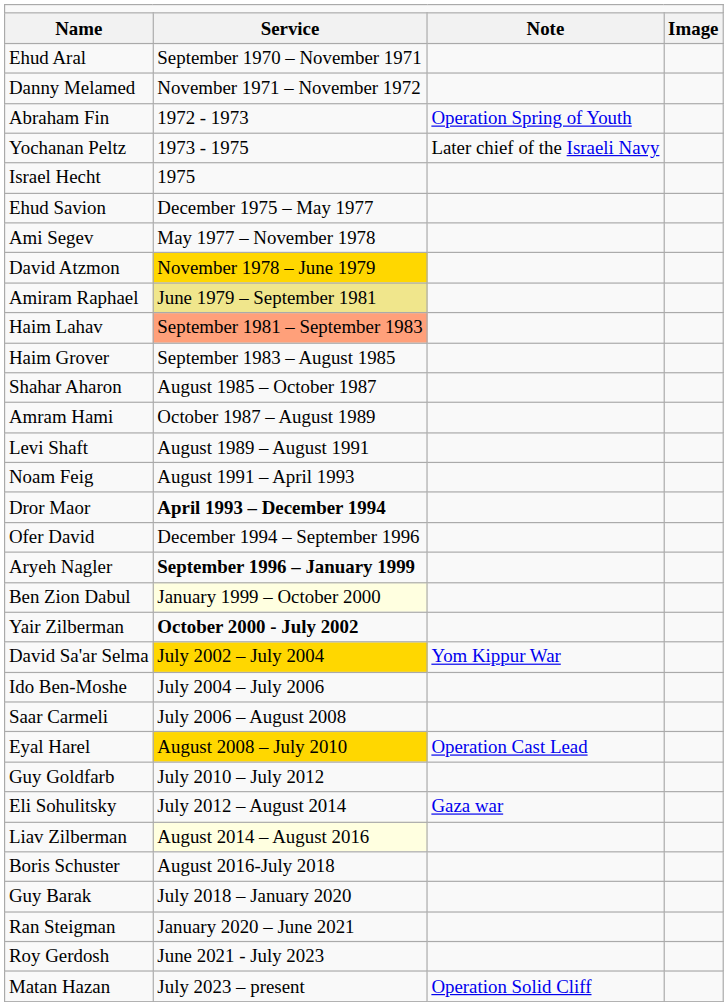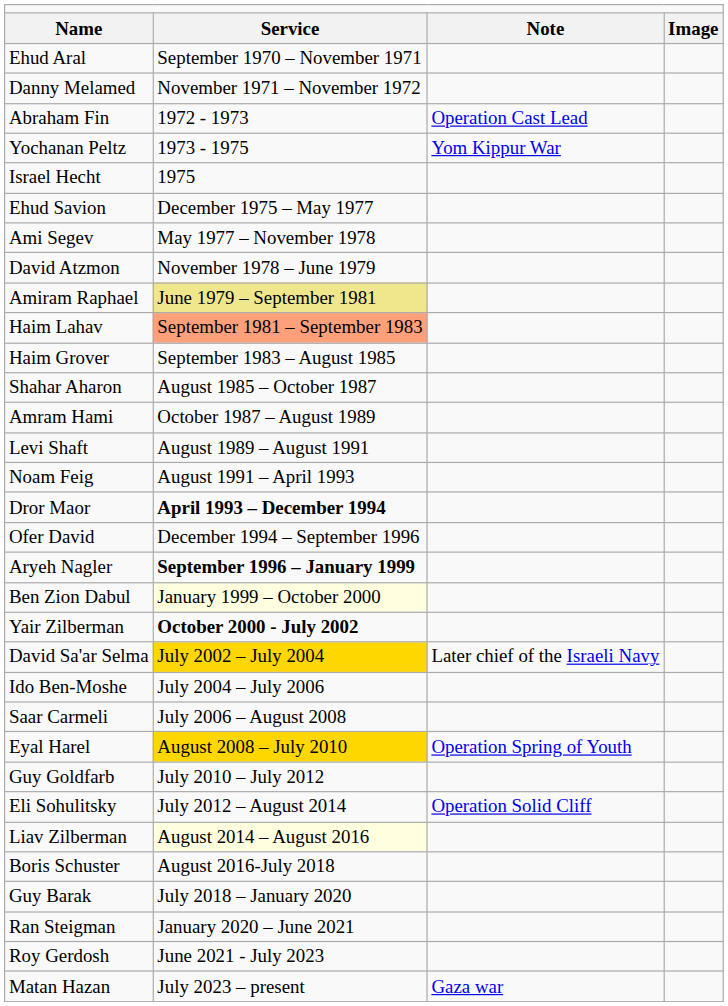Abraham Fin | column 3: Operation Spring of Youth -> Operation Cast Lead
Yochanan Peltz | column 3: Later chief of the Israeli Navy -> Yom Kippur War
David Atzmon | column 2: gold background -> no background
David Sa'ar Selma | column 3: Yom Kippur War -> Later chief of the Israeli Navy
Eyal Harel | column 3: Operation Cast Lead -> Operation Spring of Youth
Eli Sohulitsky | column 3: Gaza war -> Operation Solid Cliff
Matan Hazan | column 3: Operation Solid Cliff -> Gaza war
